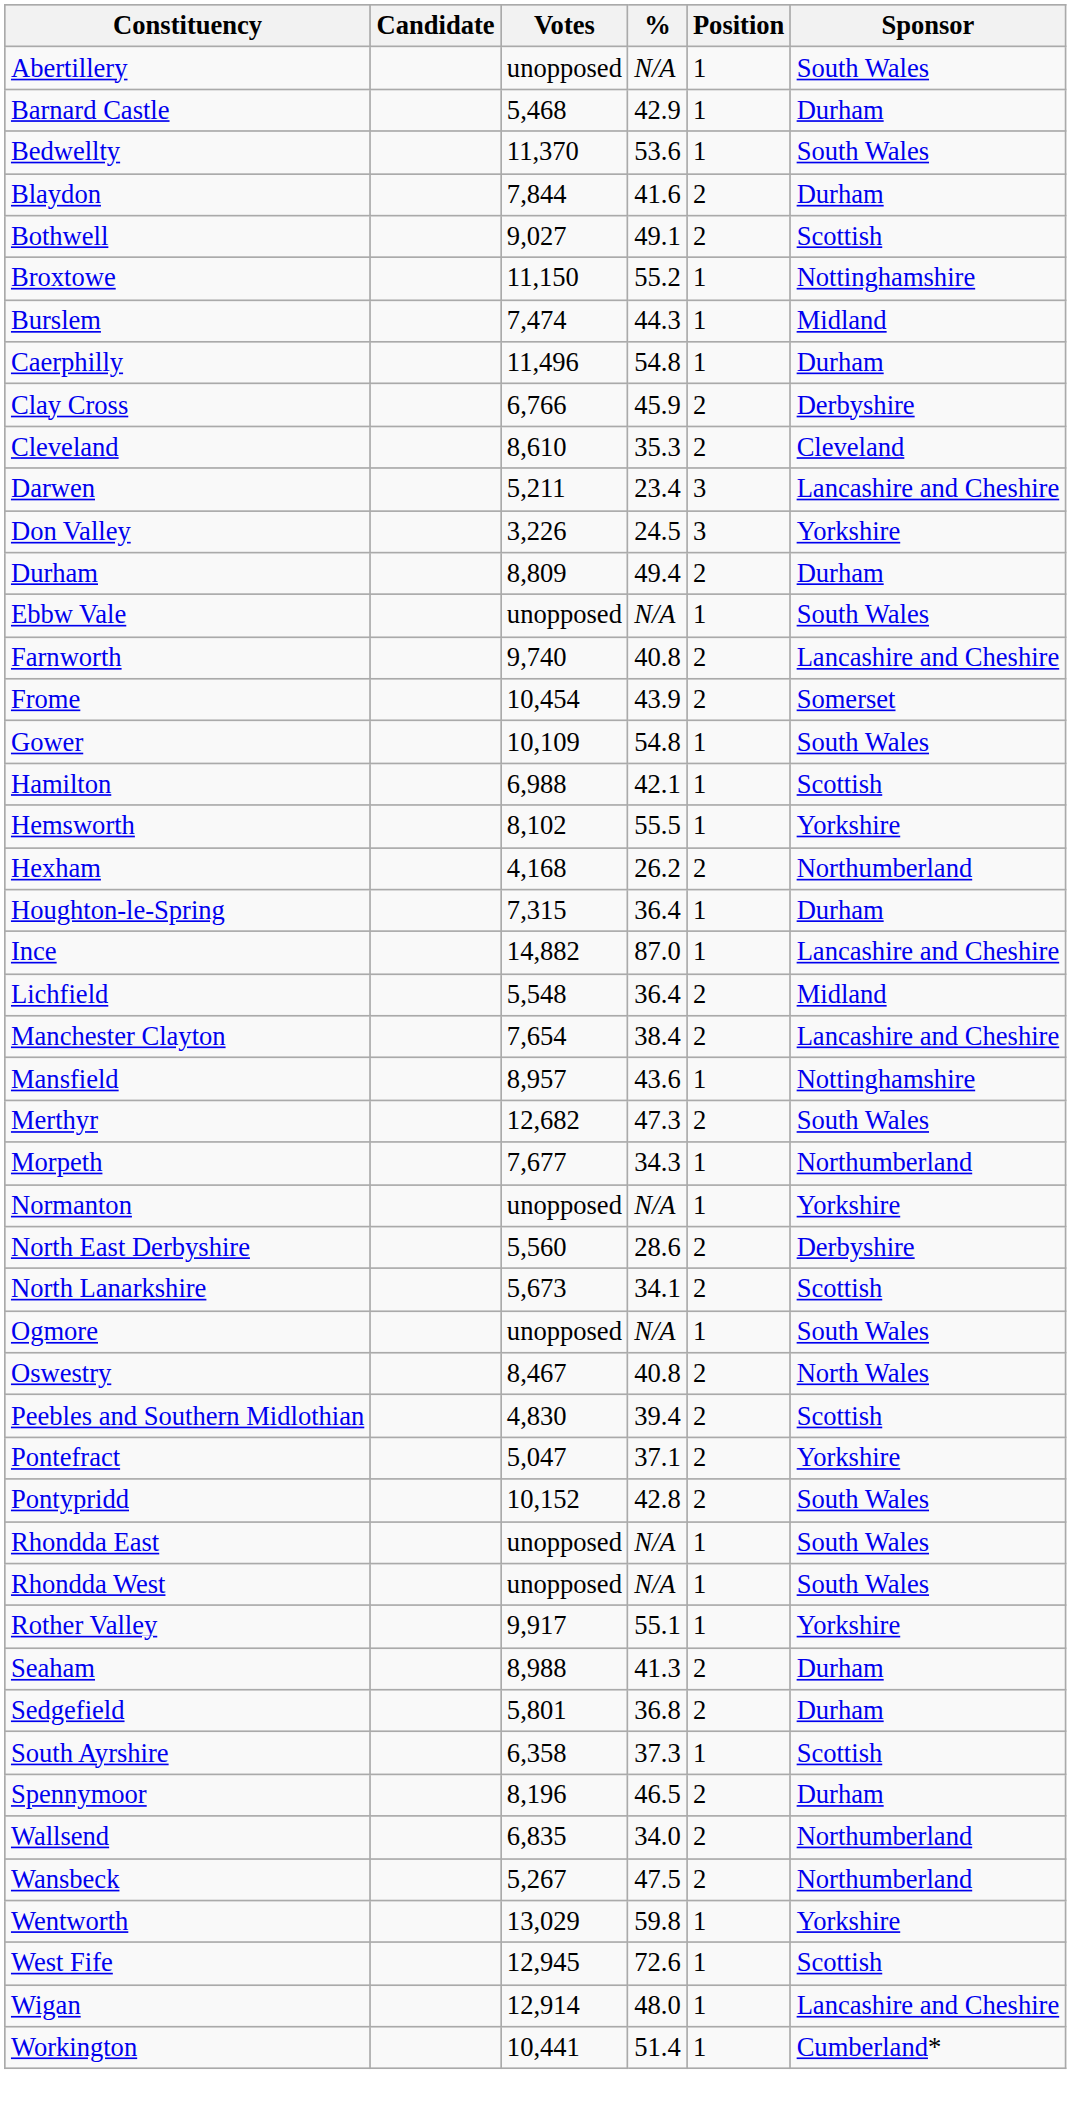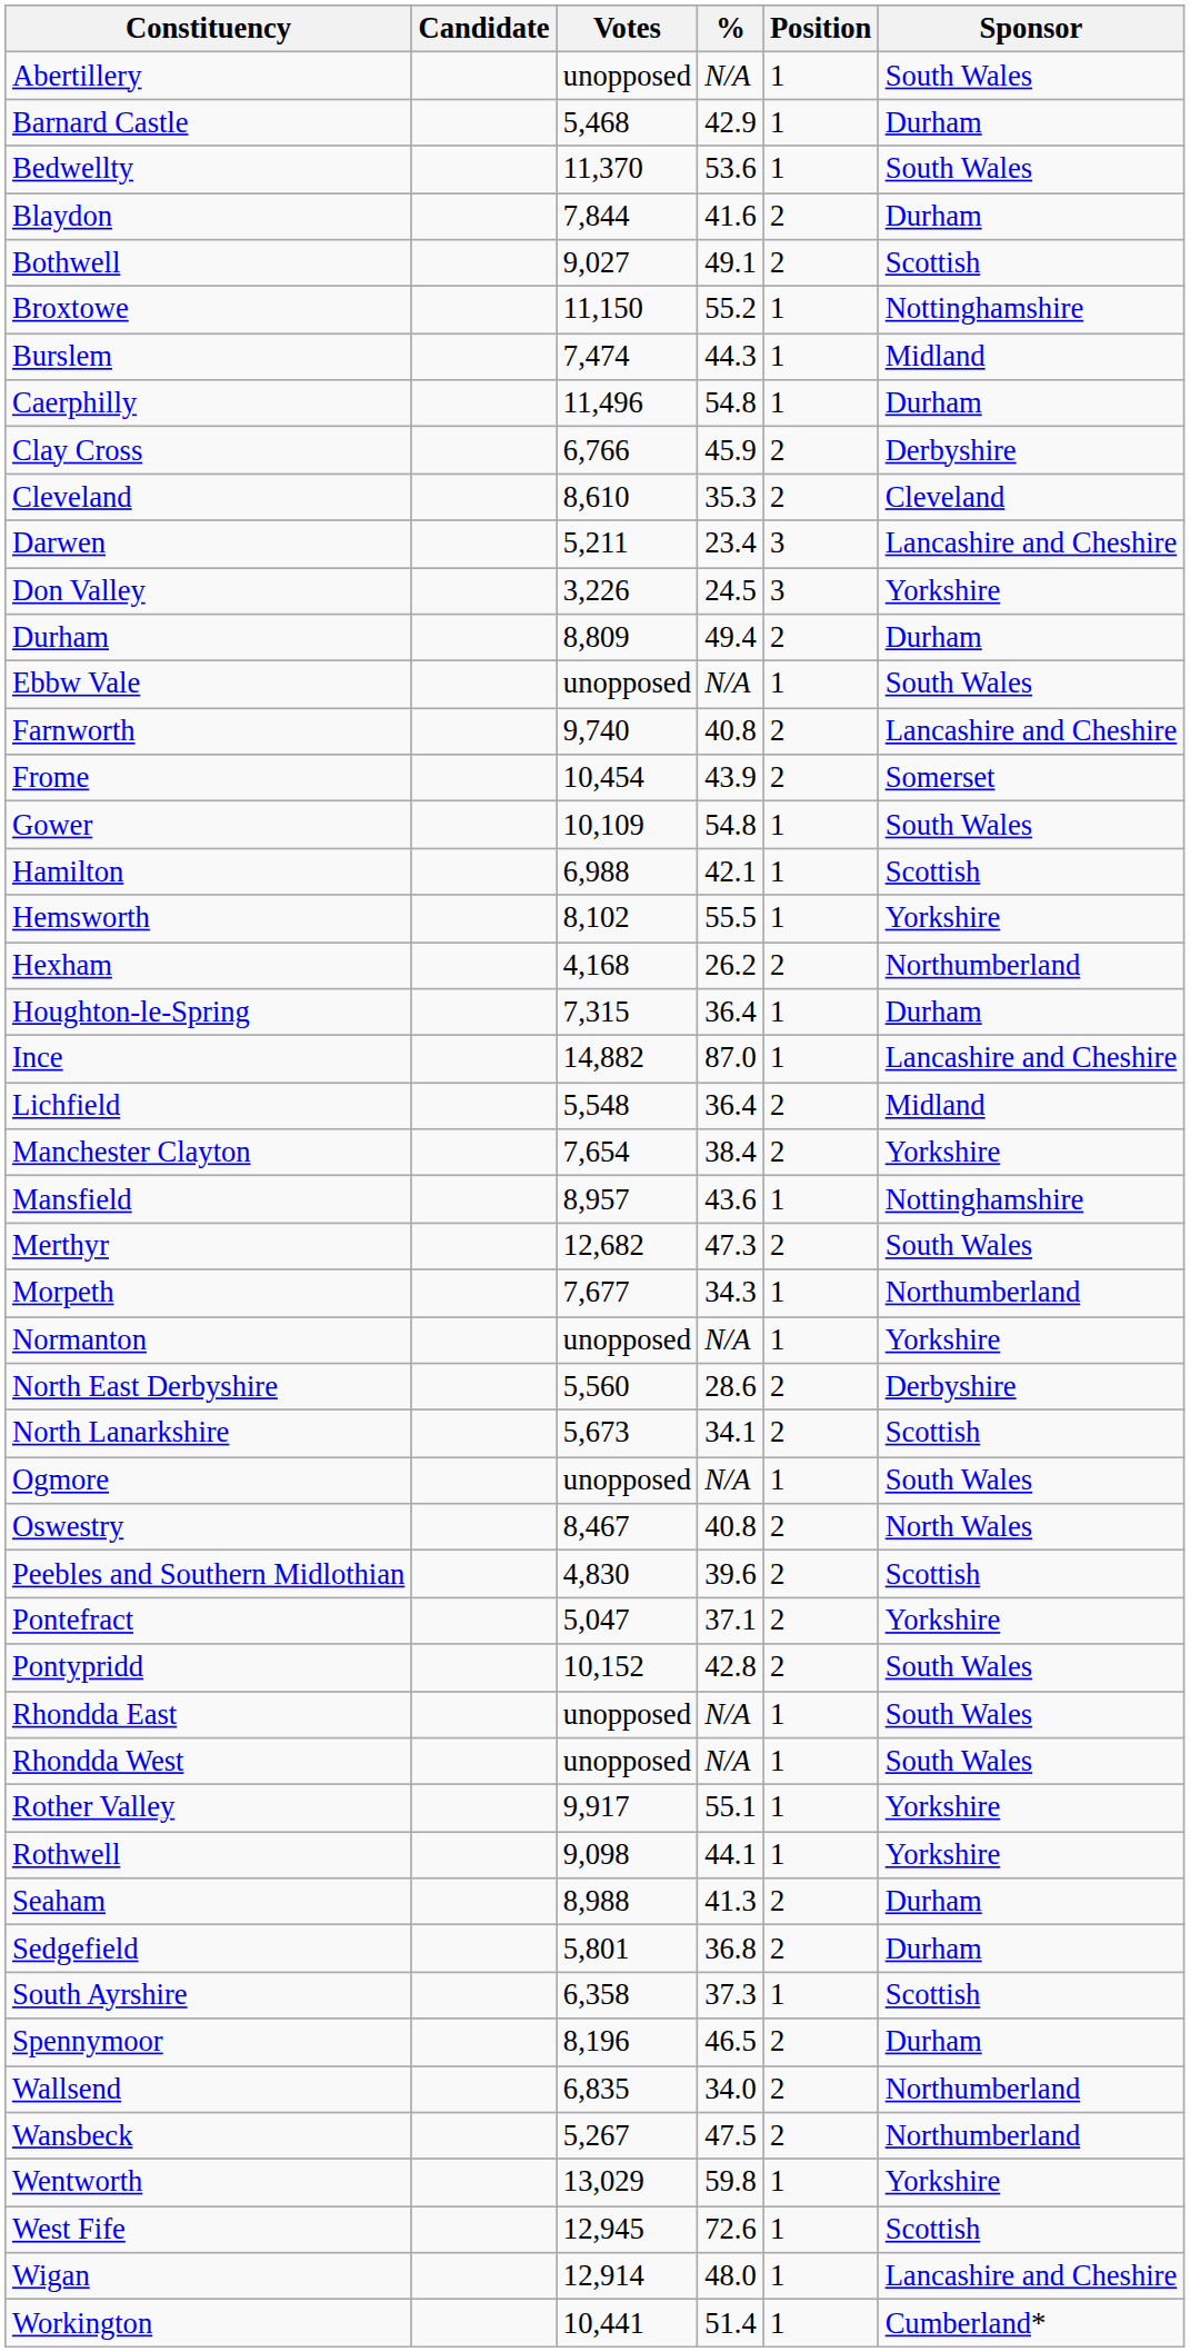Manchester Clayton | Sponsor: Lancashire and Cheshire -> Yorkshire
Peebles and Southern Midlothian | %: 39.4 -> 39.6
+ row: Rothwell | 9,098 | 44.1 | 1 | Yorkshire
